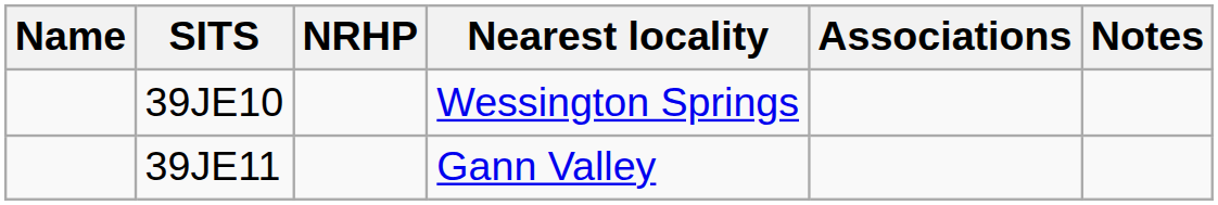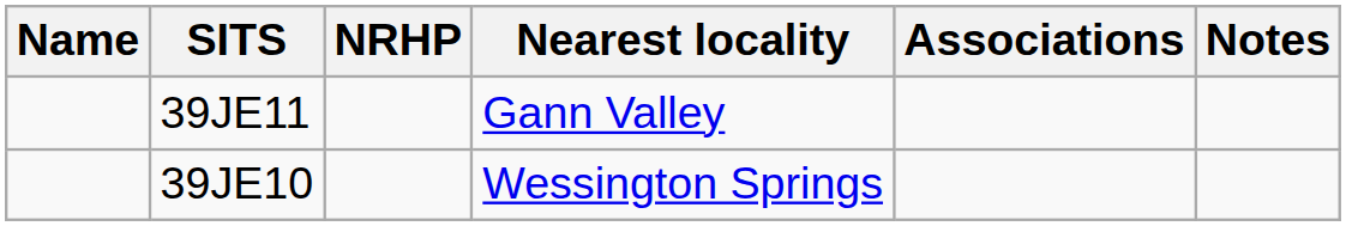rows swapped: 39JE10 <-> 39JE11
